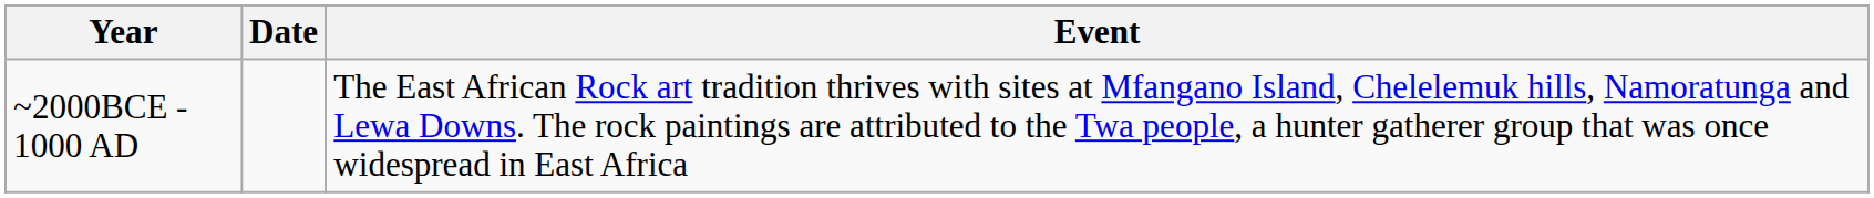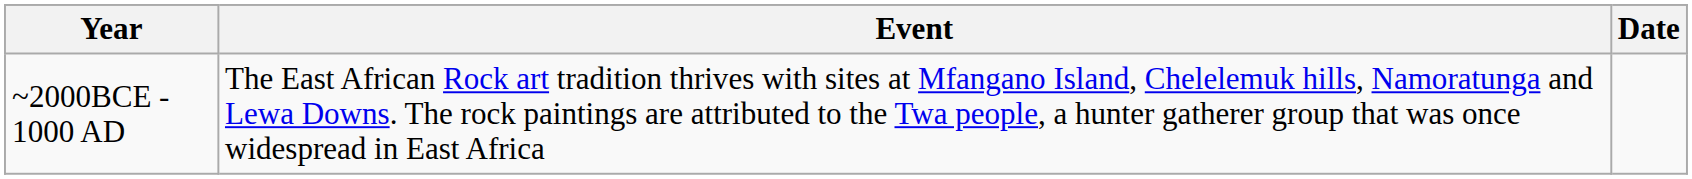columns swapped: Date <-> Event
